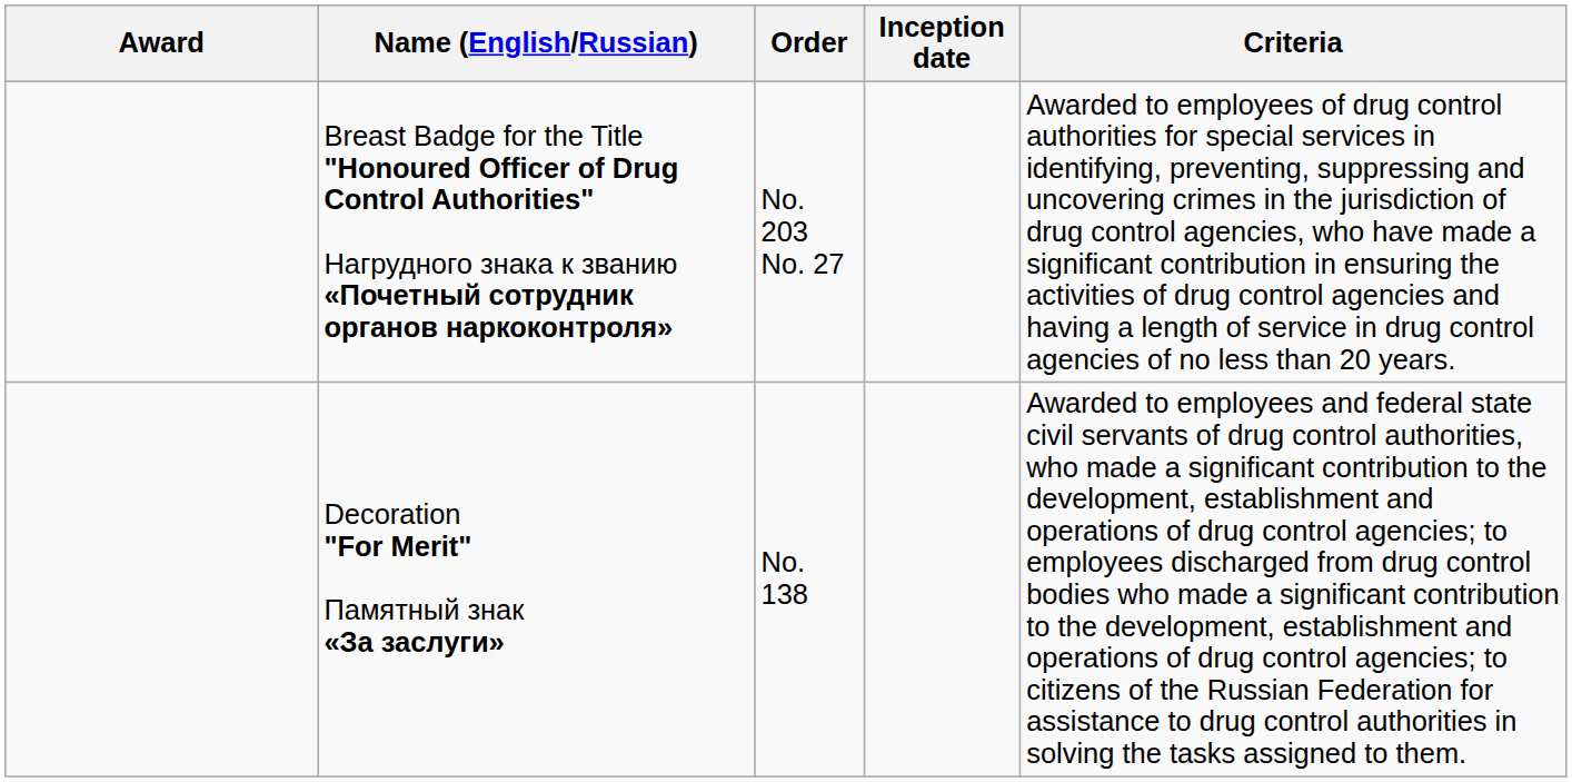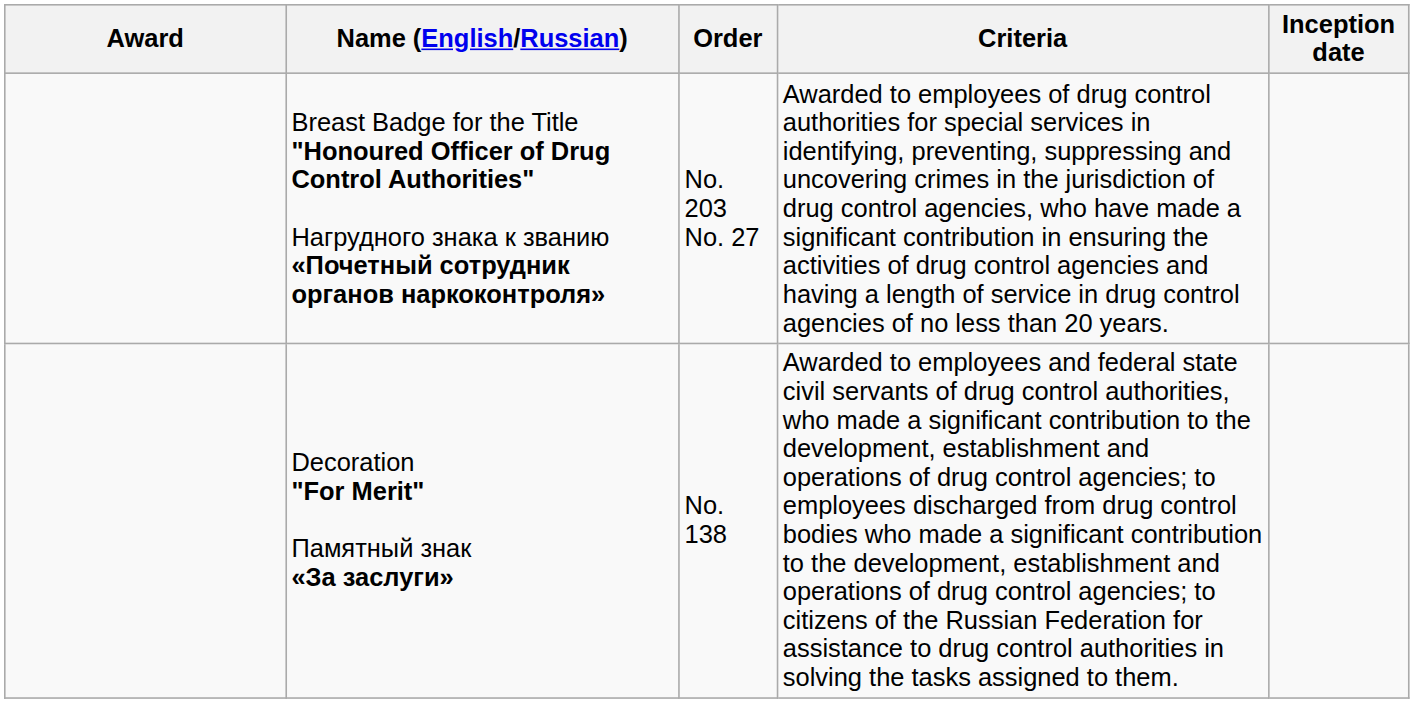columns swapped: Inception date <-> Criteria
